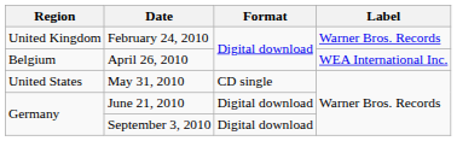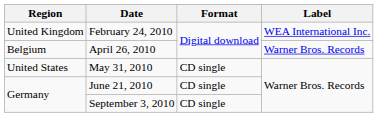February 24, 2010 | Label: Warner Bros. Records -> WEA International Inc.
April 26, 2010 | Label: WEA International Inc. -> Warner Bros. Records
June 21, 2010 | Format: Digital download -> CD single
September 3, 2010 | Format: Digital download -> CD single
